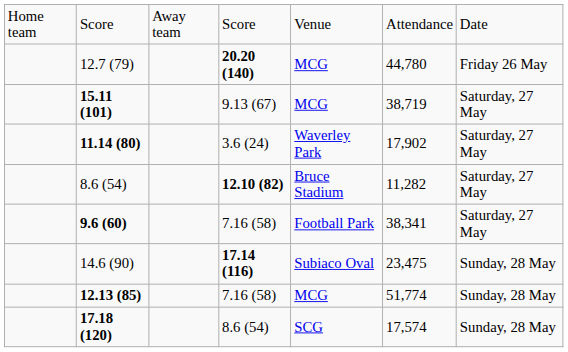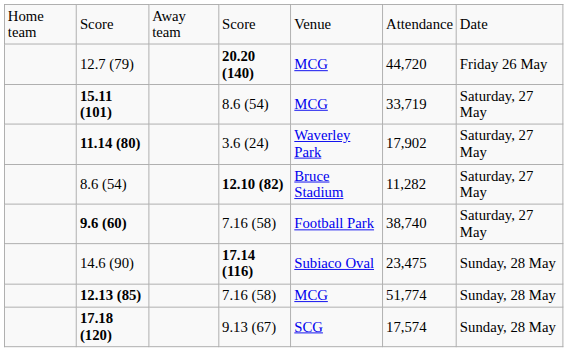12.7 (79) | column 6: 44,780 -> 44,720
15.11 (101) | column 4: 9.13 (67) -> 8.6 (54)
15.11 (101) | column 6: 38,719 -> 33,719
9.6 (60) | column 6: 38,341 -> 38,740
17.18 (120) | column 4: 8.6 (54) -> 9.13 (67)
